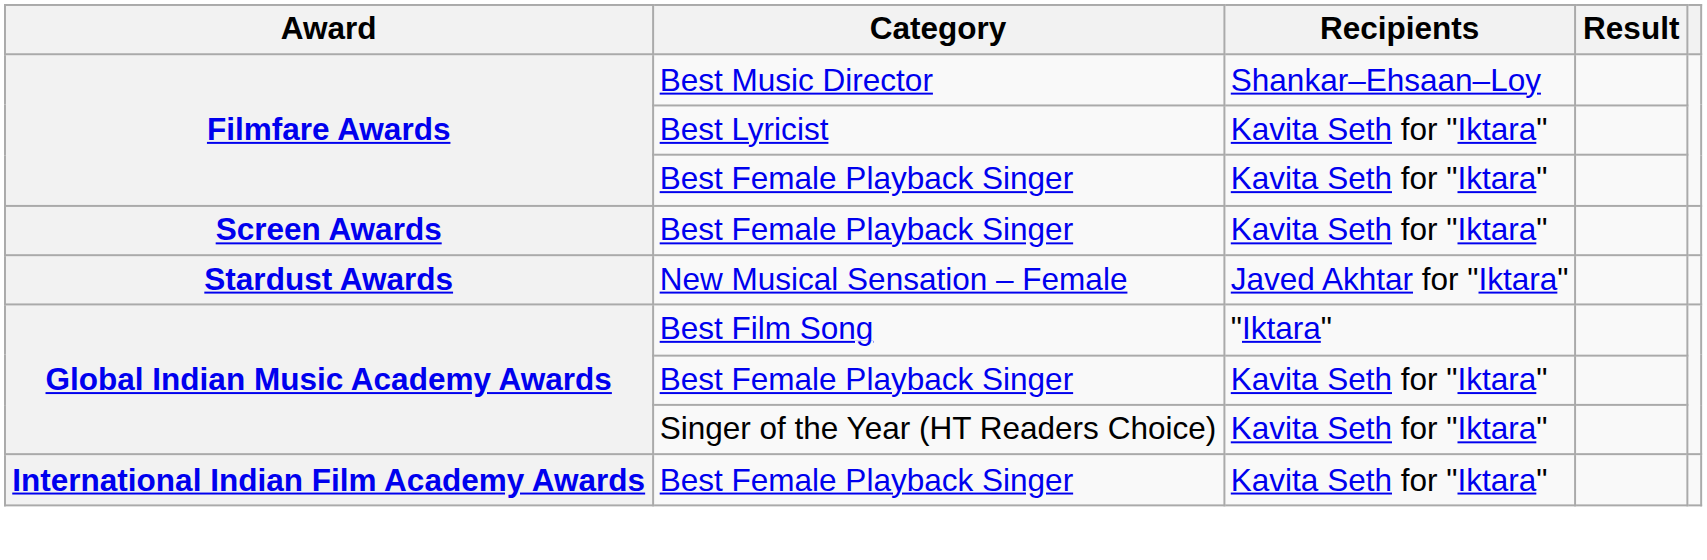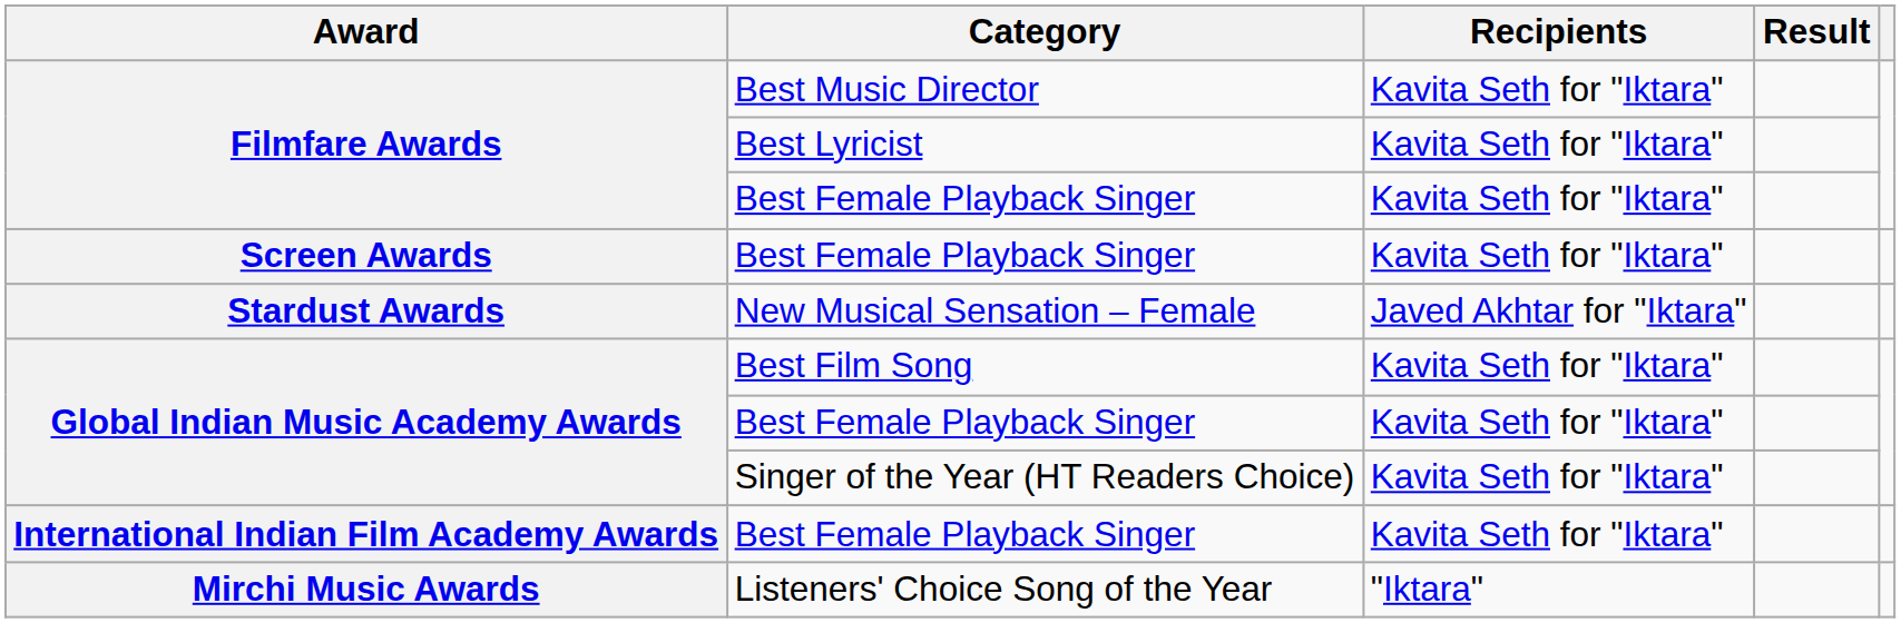Best Music Director | Recipients: Shankar–Ehsaan–Loy -> Kavita Seth for "Iktara"
Best Film Song | Recipients: "Iktara" -> Kavita Seth for "Iktara"
+ row: Mirchi Music Awards | Listeners' Choice Song of the Year | "Iktara"
